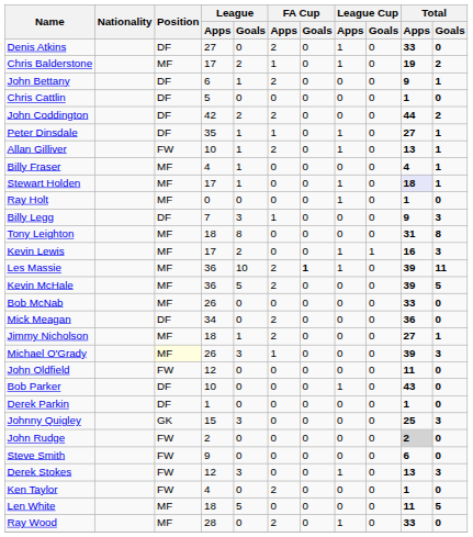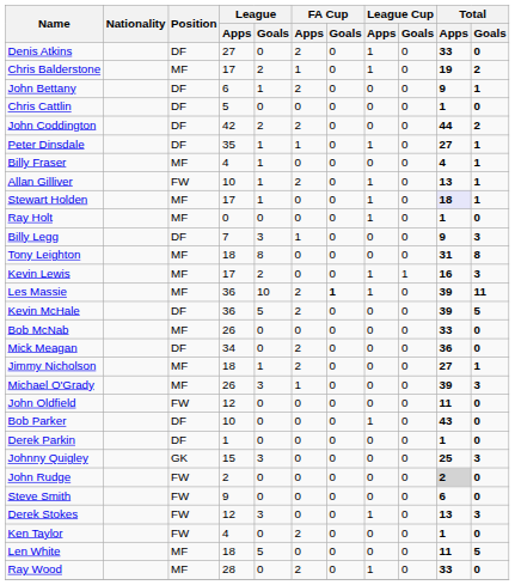rows swapped: Billy Fraser <-> Allan Gilliver
Kevin McHale | Position: MF -> DF
Michael O'Grady | Position: lightyellow background -> no background
